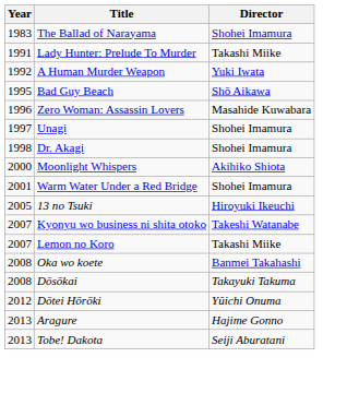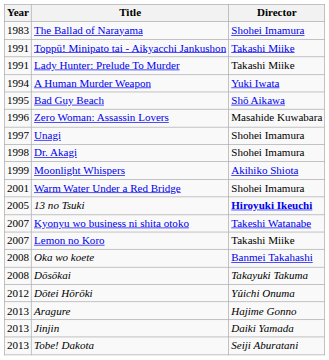+ row: 1991 | Toppū! Minipato tai - Aikyacchi Jankushon | Takashi Miike
A Human Murder Weapon | Year: 1992 -> 1994
Moonlight Whispers | Year: 2000 -> 1999
13 no Tsuki | Director: normal -> bold
+ row: 2013 | Jinjin | Daiki Yamada
